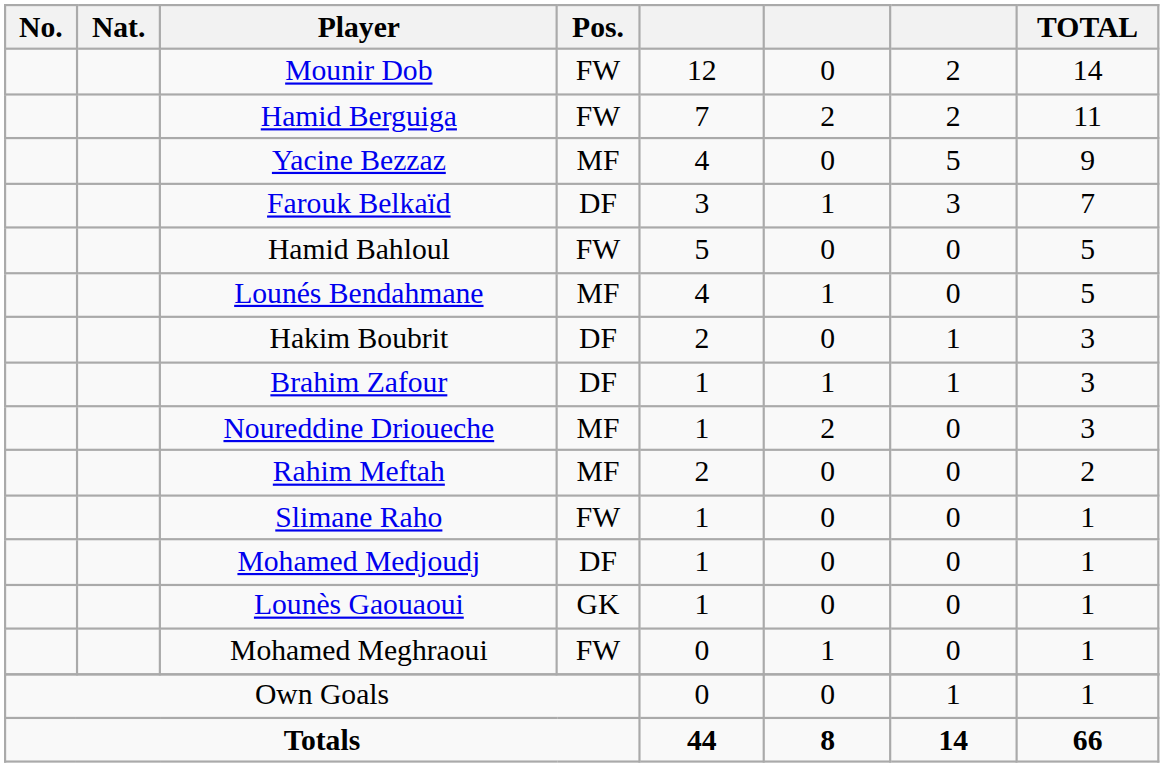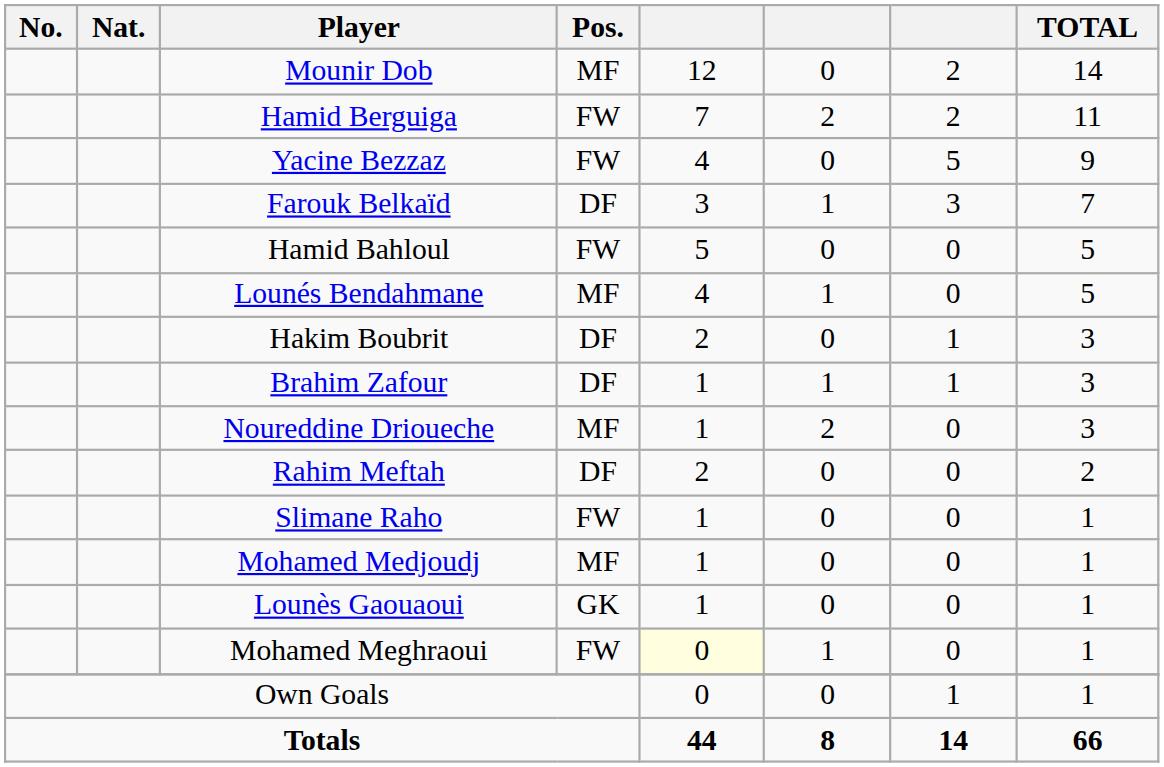Mounir Dob | Pos.: FW -> MF
Yacine Bezzaz | Pos.: MF -> FW
Rahim Meftah | Pos.: MF -> DF
Mohamed Medjoudj | Pos.: DF -> MF
Mohamed Meghraoui | column 5: no background -> lightyellow background
